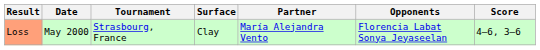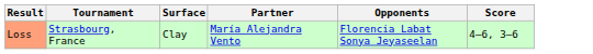- column: Date | May 2000
